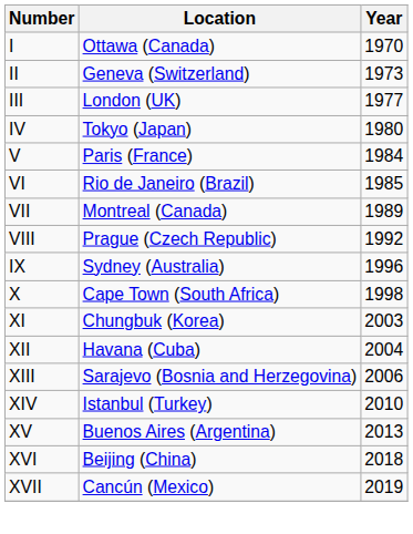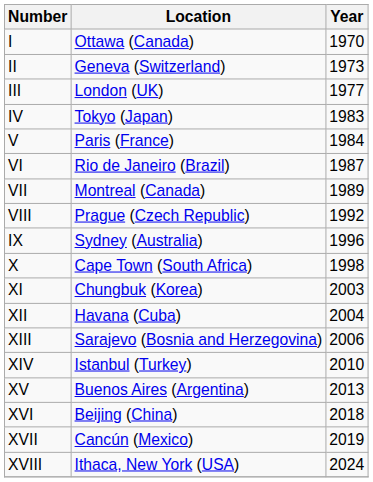IV | Year: 1980 -> 1983
VI | Year: 1985 -> 1987
+ row: XVIII | Ithaca, New York (USA) | 2024
